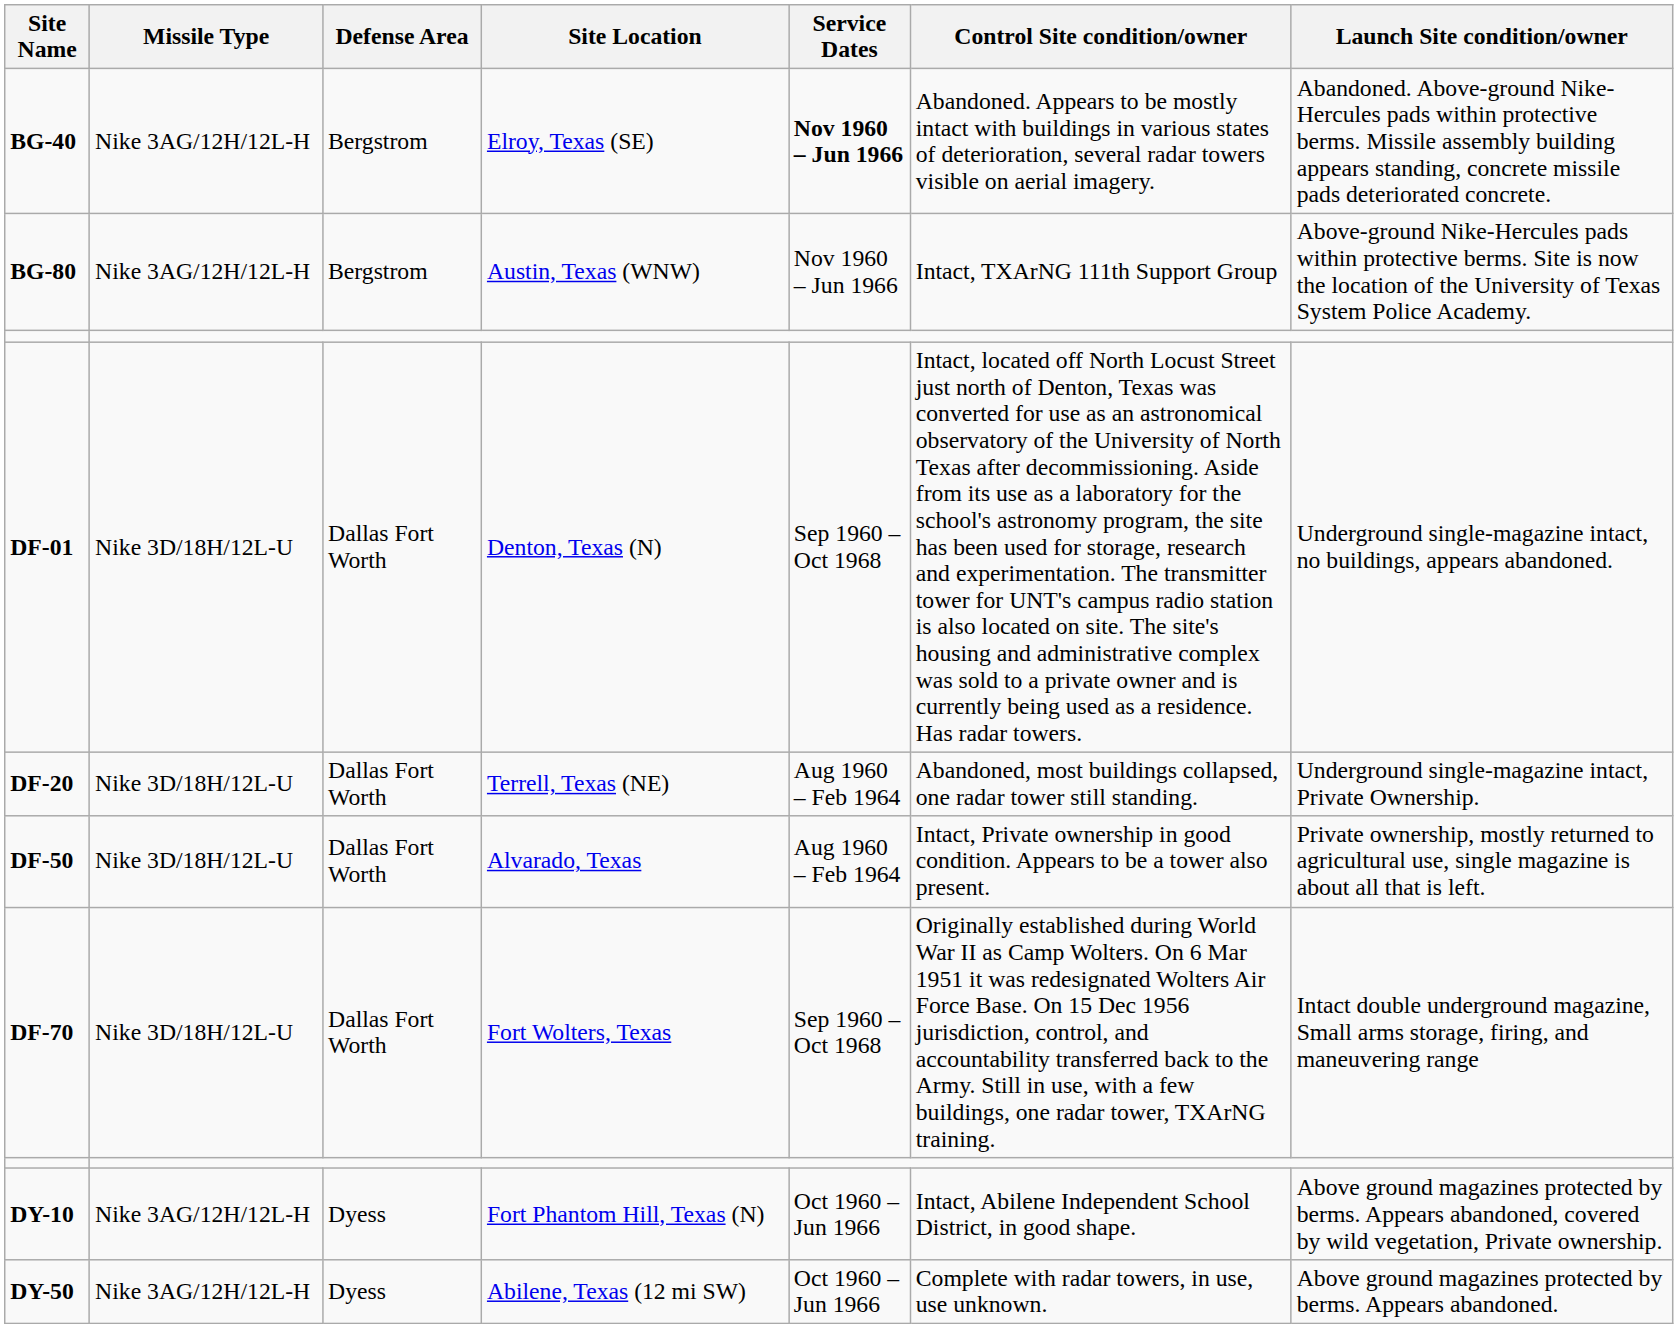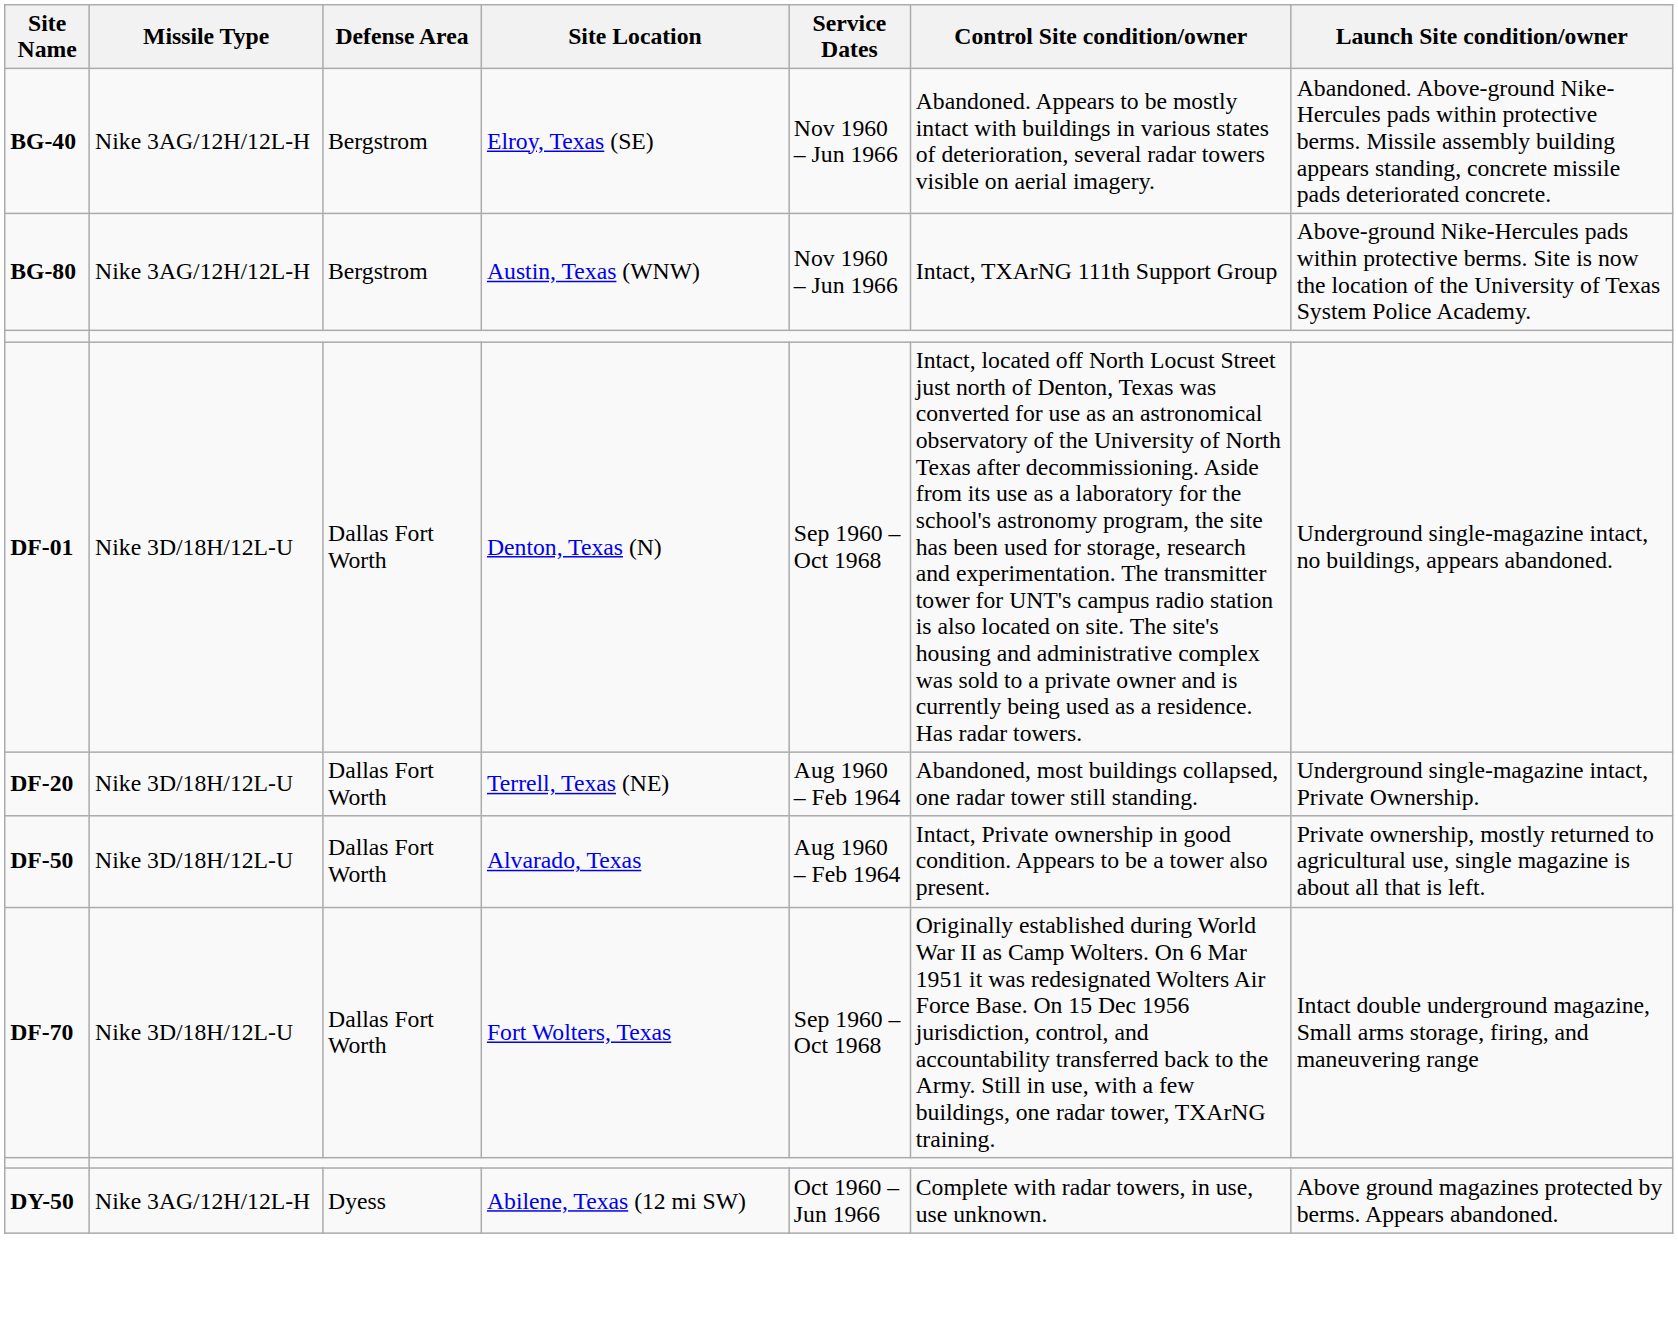BG-40 | Service Dates: bold -> normal
- row: DY-10 | Nike 3AG/12H/12L-H | Dyess | Fort Phantom Hill, Texas (N) | Oct 1960 – Jun 1966 | Intact, Abilene Independent School District, in good shape. | Above ground magazines protected by berms. Appears abandoned, covered by wild vegetation, Private ownership.
